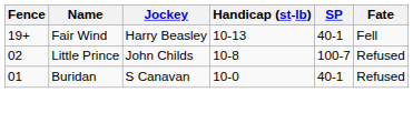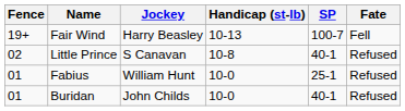Fair Wind | SP: 40-1 -> 100-7
Little Prince | Jockey: John Childs -> S Canavan
Little Prince | SP: 100-7 -> 40-1
+ row: 01 | Fabius | William Hunt | 10-0 | 25-1 | Refused
Buridan | Jockey: S Canavan -> John Childs
